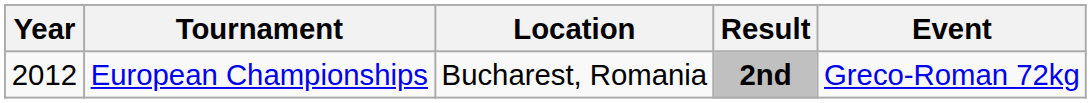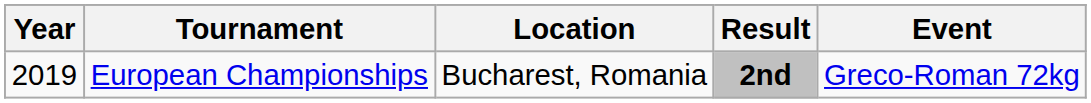European Championships | Year: 2012 -> 2019
